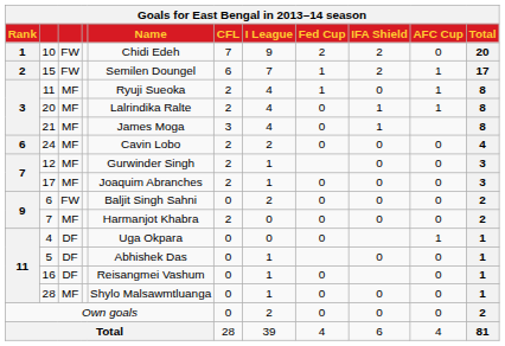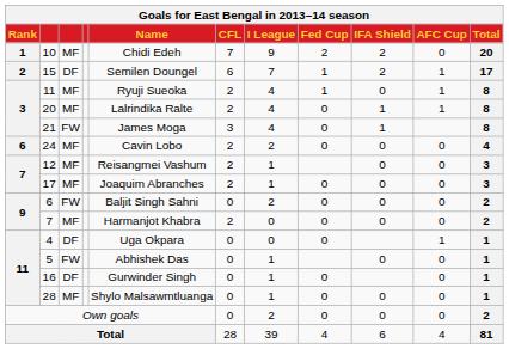10 | column 3: FW -> MF
15 | column 3: FW -> DF
21 | column 3: MF -> FW
12 | Name: Gurwinder Singh -> Reisangmei Vashum
5 | column 3: DF -> FW
16 | Name: Reisangmei Vashum -> Gurwinder Singh
